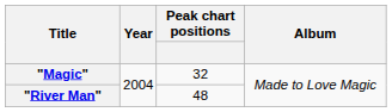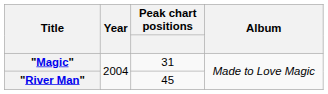"Magic" | Peak chart positions: 32 -> 31
"River Man" | Peak chart positions: 48 -> 45
